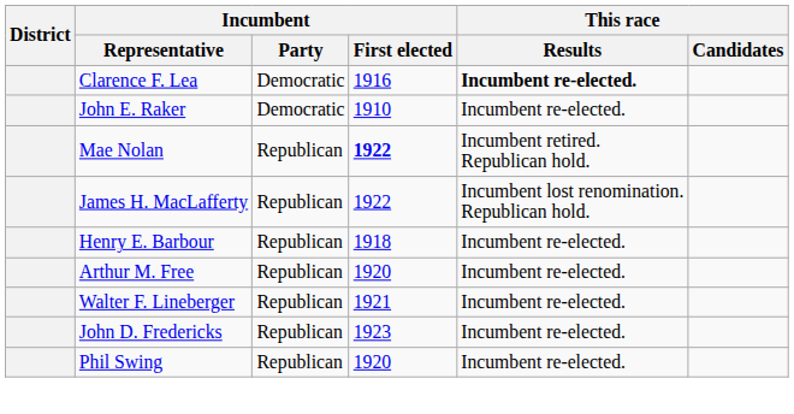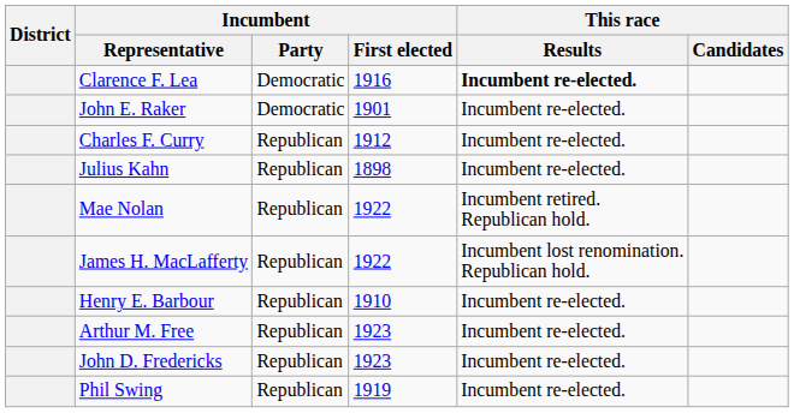John E. Raker | Incumbent / First elected: 1910 -> 1901
+ row: Charles F. Curry | Republican | 1912 | Incumbent re-elected.
+ row: Julius Kahn | Republican | 1898 | Incumbent re-elected.
Mae Nolan | Incumbent / First elected: bold -> normal
Henry E. Barbour | Incumbent / First elected: 1918 -> 1910
Arthur M. Free | Incumbent / First elected: 1920 -> 1923
- row: Walter F. Lineberger | Republican | 1921 | Incumbent re-elected.
Phil Swing | Incumbent / First elected: 1920 -> 1919
